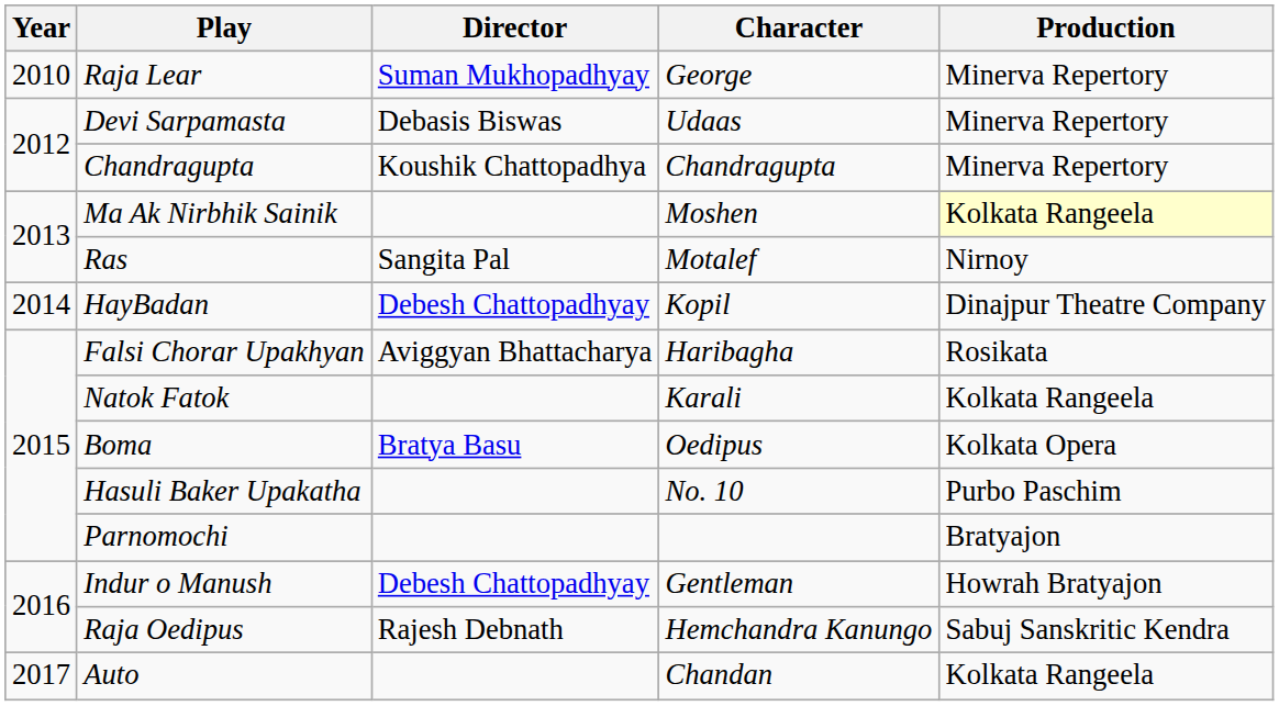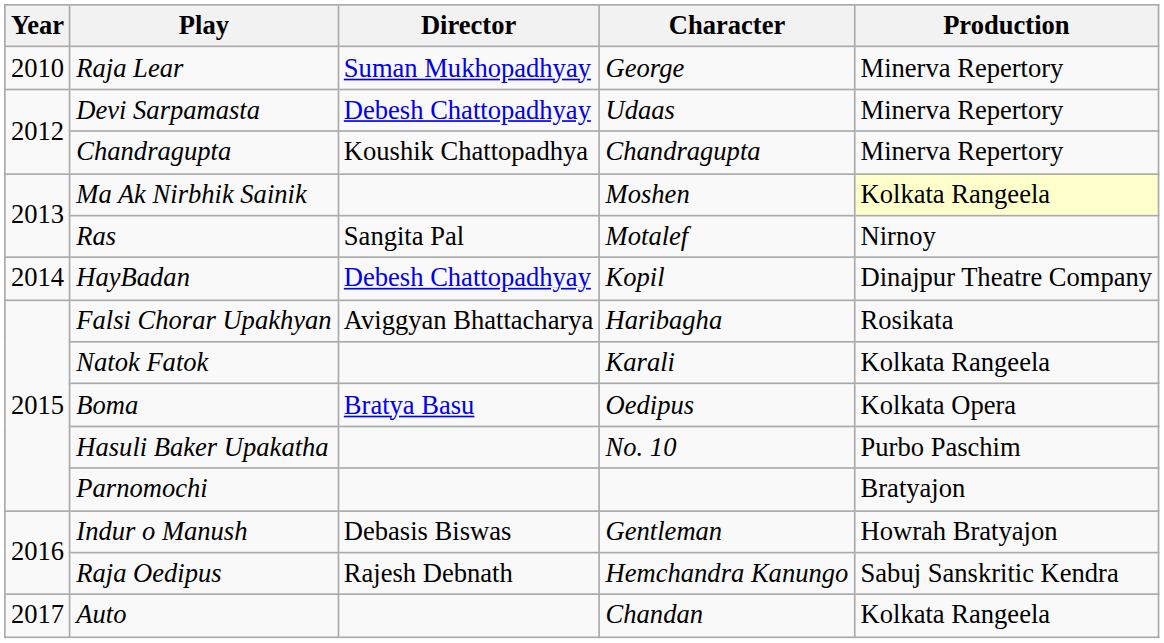Devi Sarpamasta | Director: Debasis Biswas -> Debesh Chattopadhyay
Indur o Manush | Director: Debesh Chattopadhyay -> Debasis Biswas
